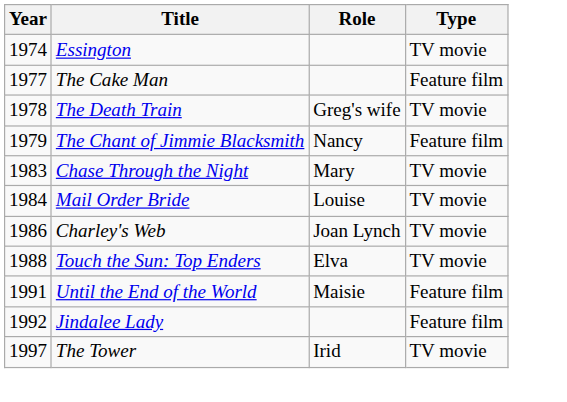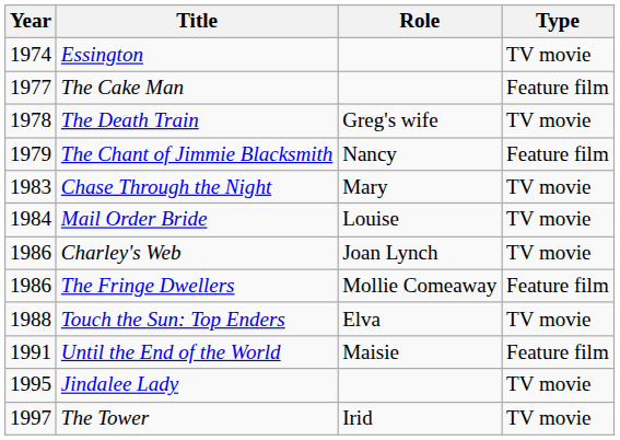+ row: 1986 | The Fringe Dwellers | Mollie Comeaway | Feature film
Jindalee Lady | Year: 1992 -> 1995
Jindalee Lady | Type: Feature film -> TV movie
